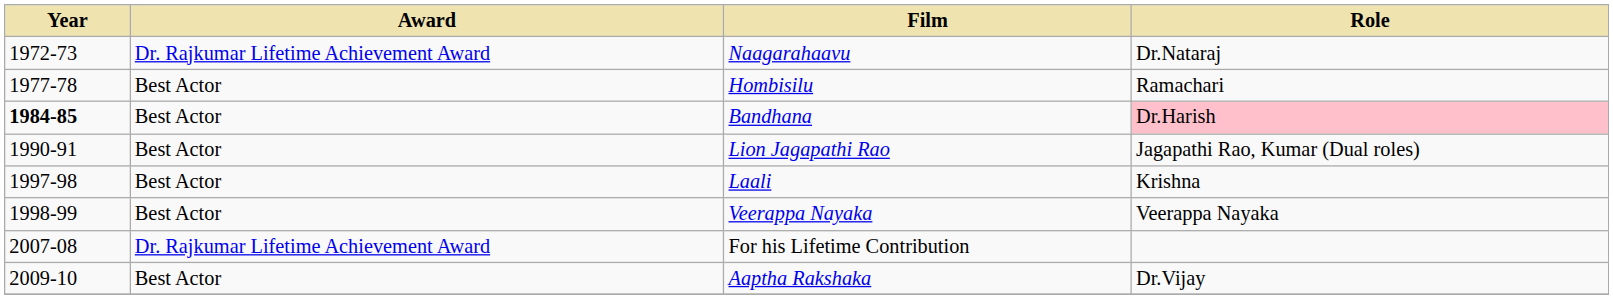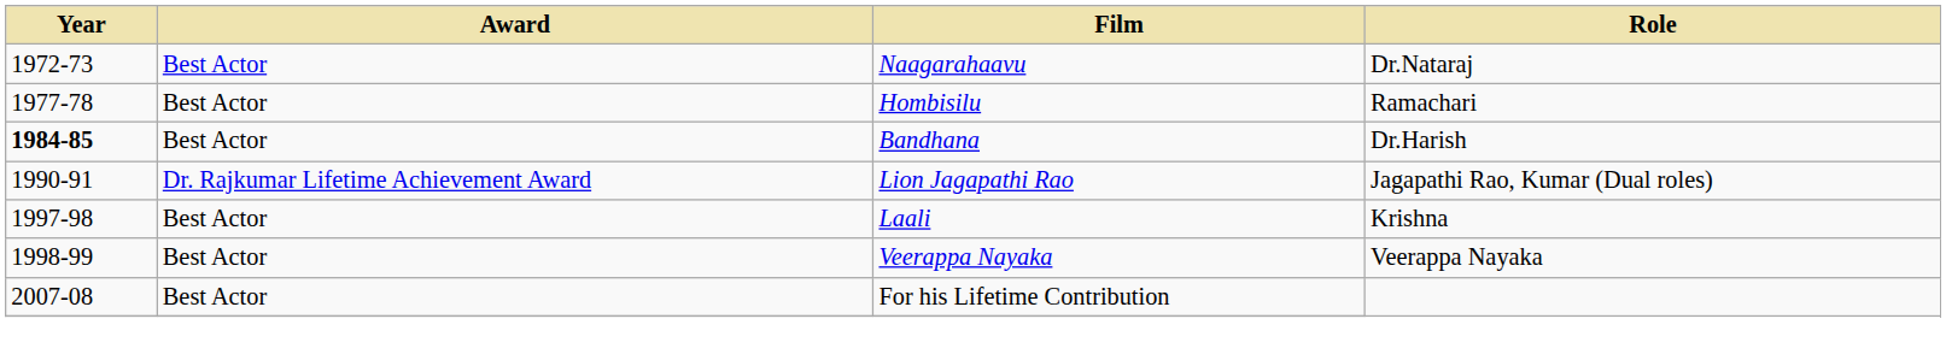Naagarahaavu | Award: Dr. Rajkumar Lifetime Achievement Award -> Best Actor
Bandhana | Role: pink background -> no background
Lion Jagapathi Rao | Award: Best Actor -> Dr. Rajkumar Lifetime Achievement Award
For his Lifetime Contribution | Award: Dr. Rajkumar Lifetime Achievement Award -> Best Actor
- row: 2009-10 | Best Actor | Aaptha Rakshaka | Dr.Vijay
